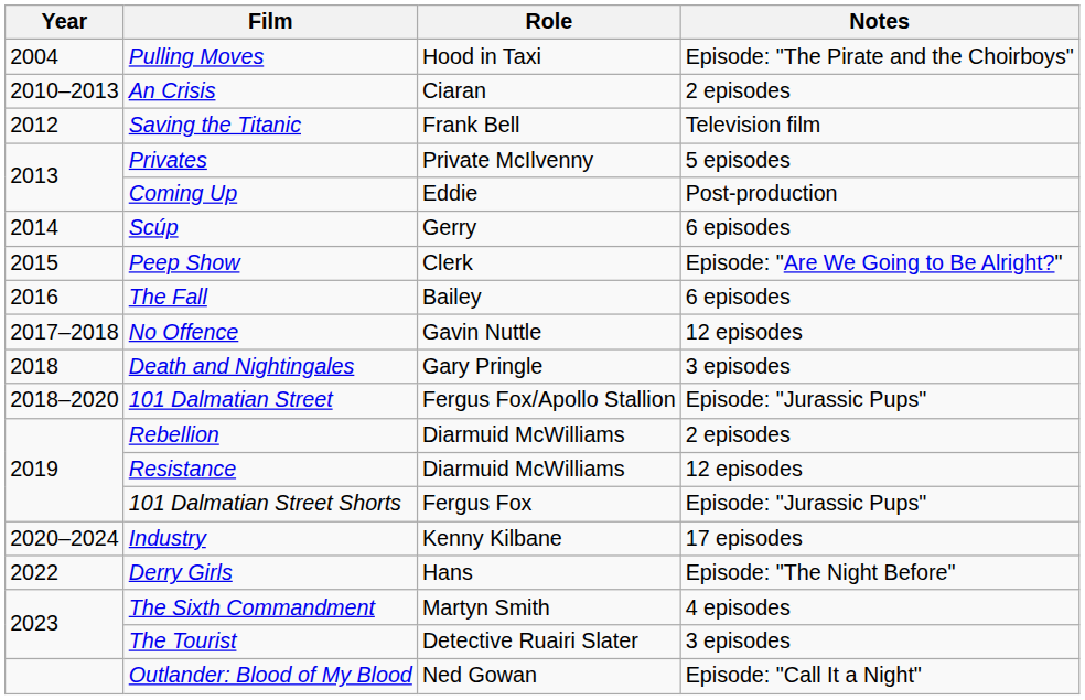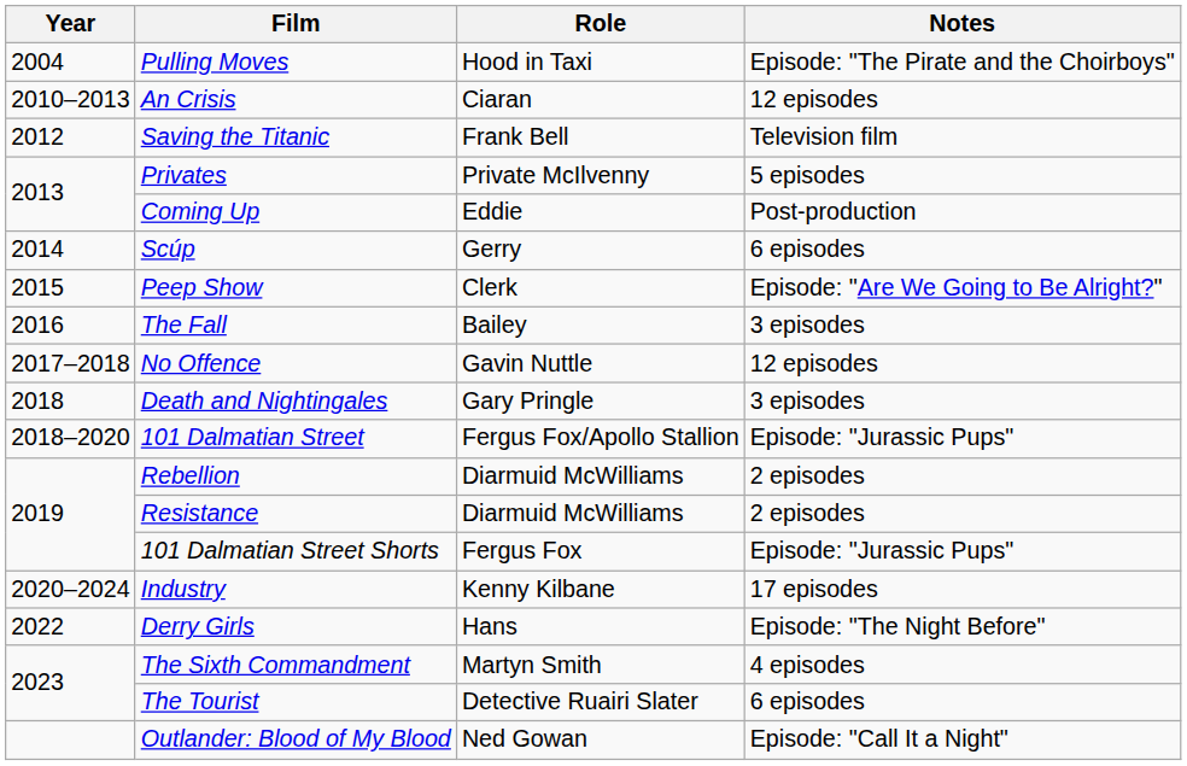An Crisis | Notes: 2 episodes -> 12 episodes
The Fall | Notes: 6 episodes -> 3 episodes
Resistance | Notes: 12 episodes -> 2 episodes
The Tourist | Notes: 3 episodes -> 6 episodes
